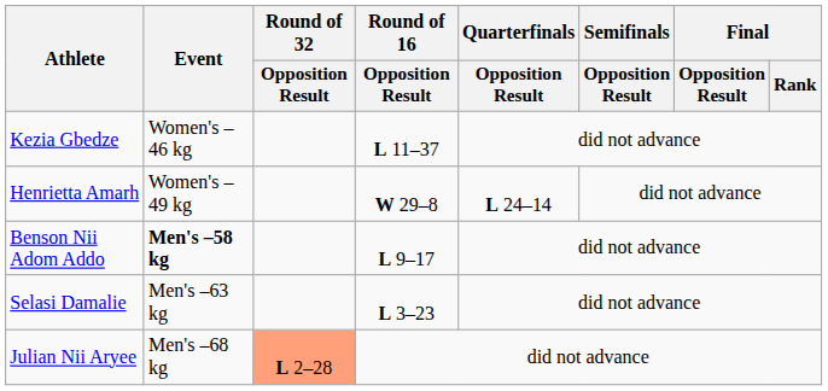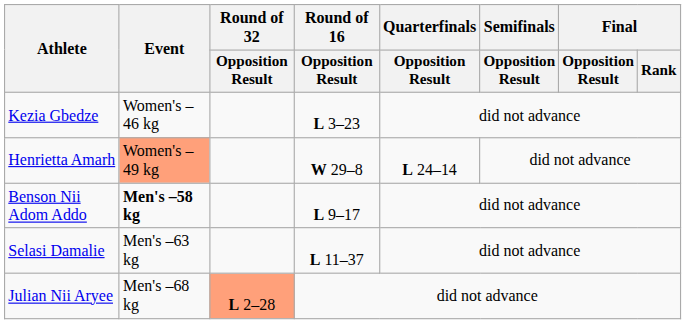Kezia Gbedze | Round of 16 / Opposition Result: L 11–37 -> L 3–23
Henrietta Amarh | Event: no background -> lightsalmon background
Selasi Damalie | Round of 16 / Opposition Result: L 3–23 -> L 11–37
